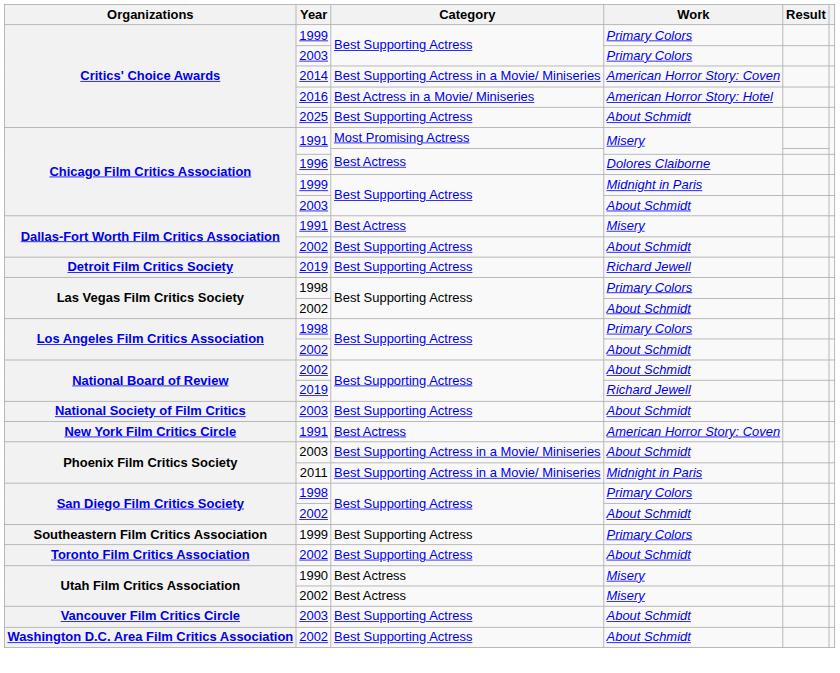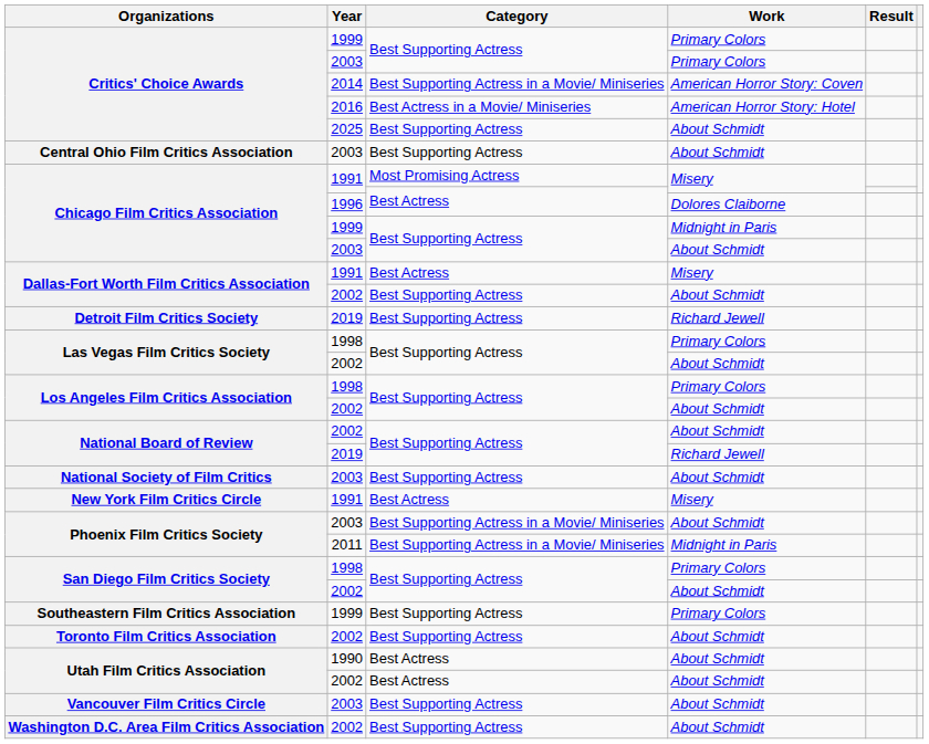+ row: Central Ohio Film Critics Association | 2003 | Best Supporting Actress | About Schmidt
New York Film Critics Circle | Work: American Horror Story: Coven -> Misery
Utah Film Critics Association / 1990 | Work: Misery -> About Schmidt
Utah Film Critics Association / 2002 | Work: Misery -> About Schmidt
